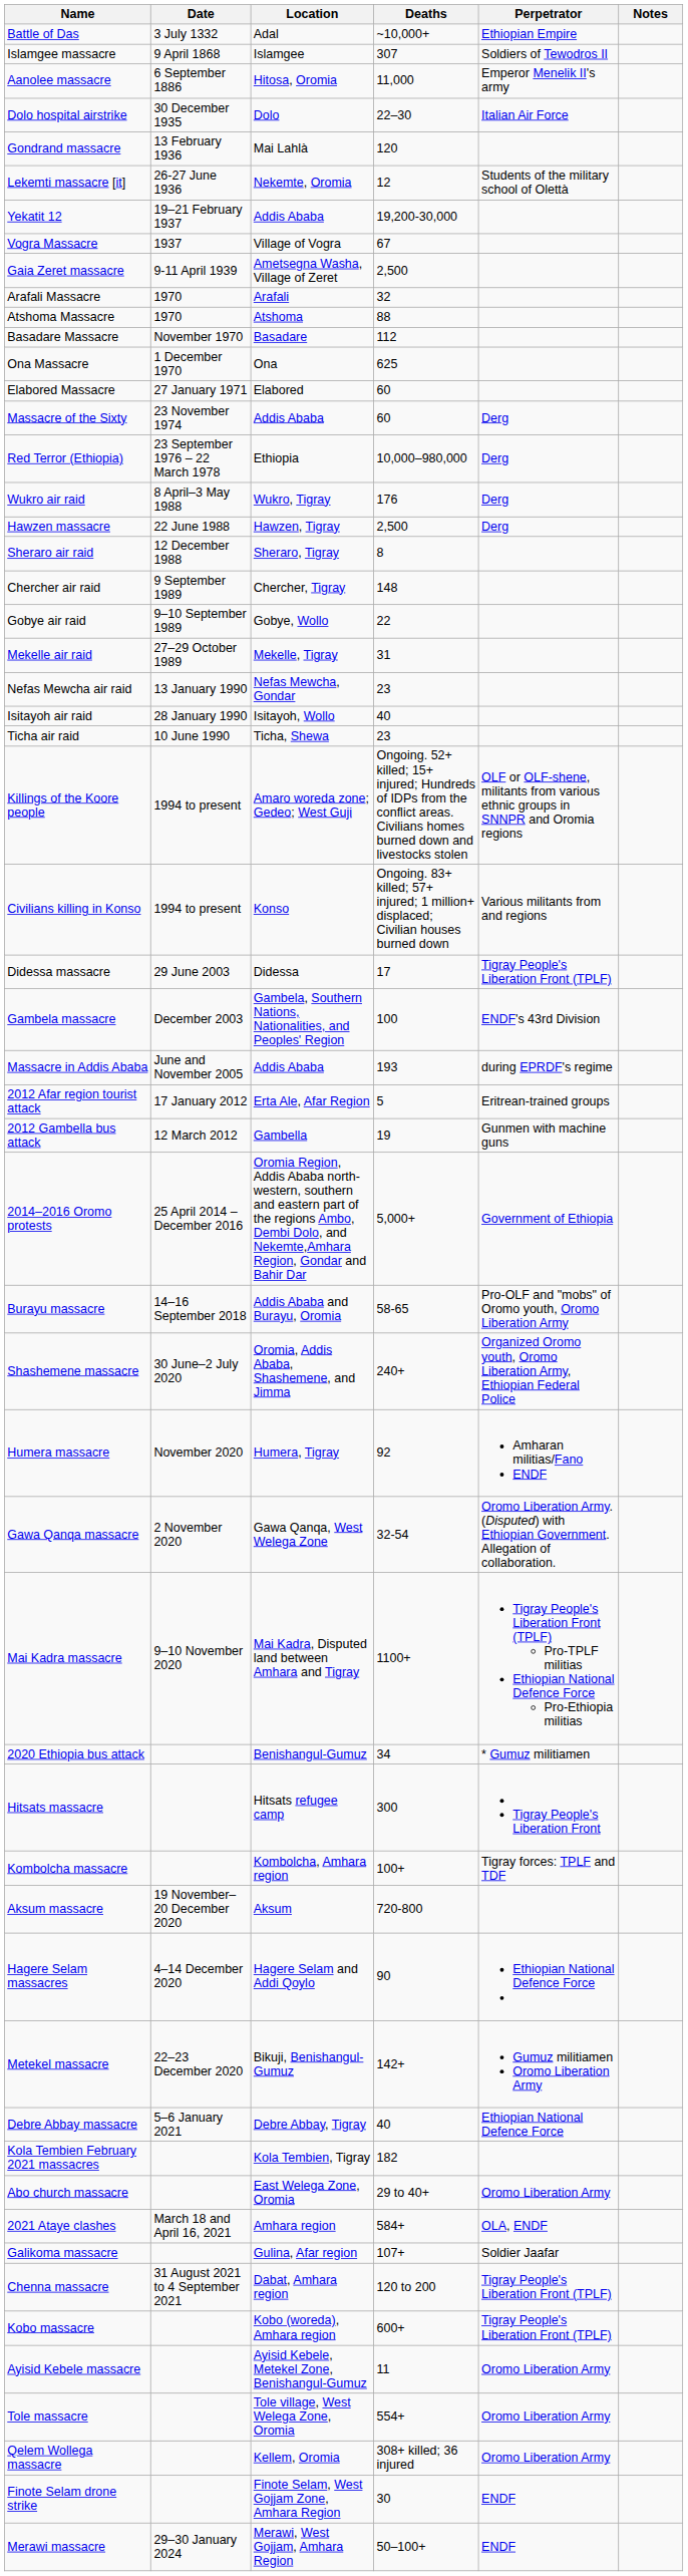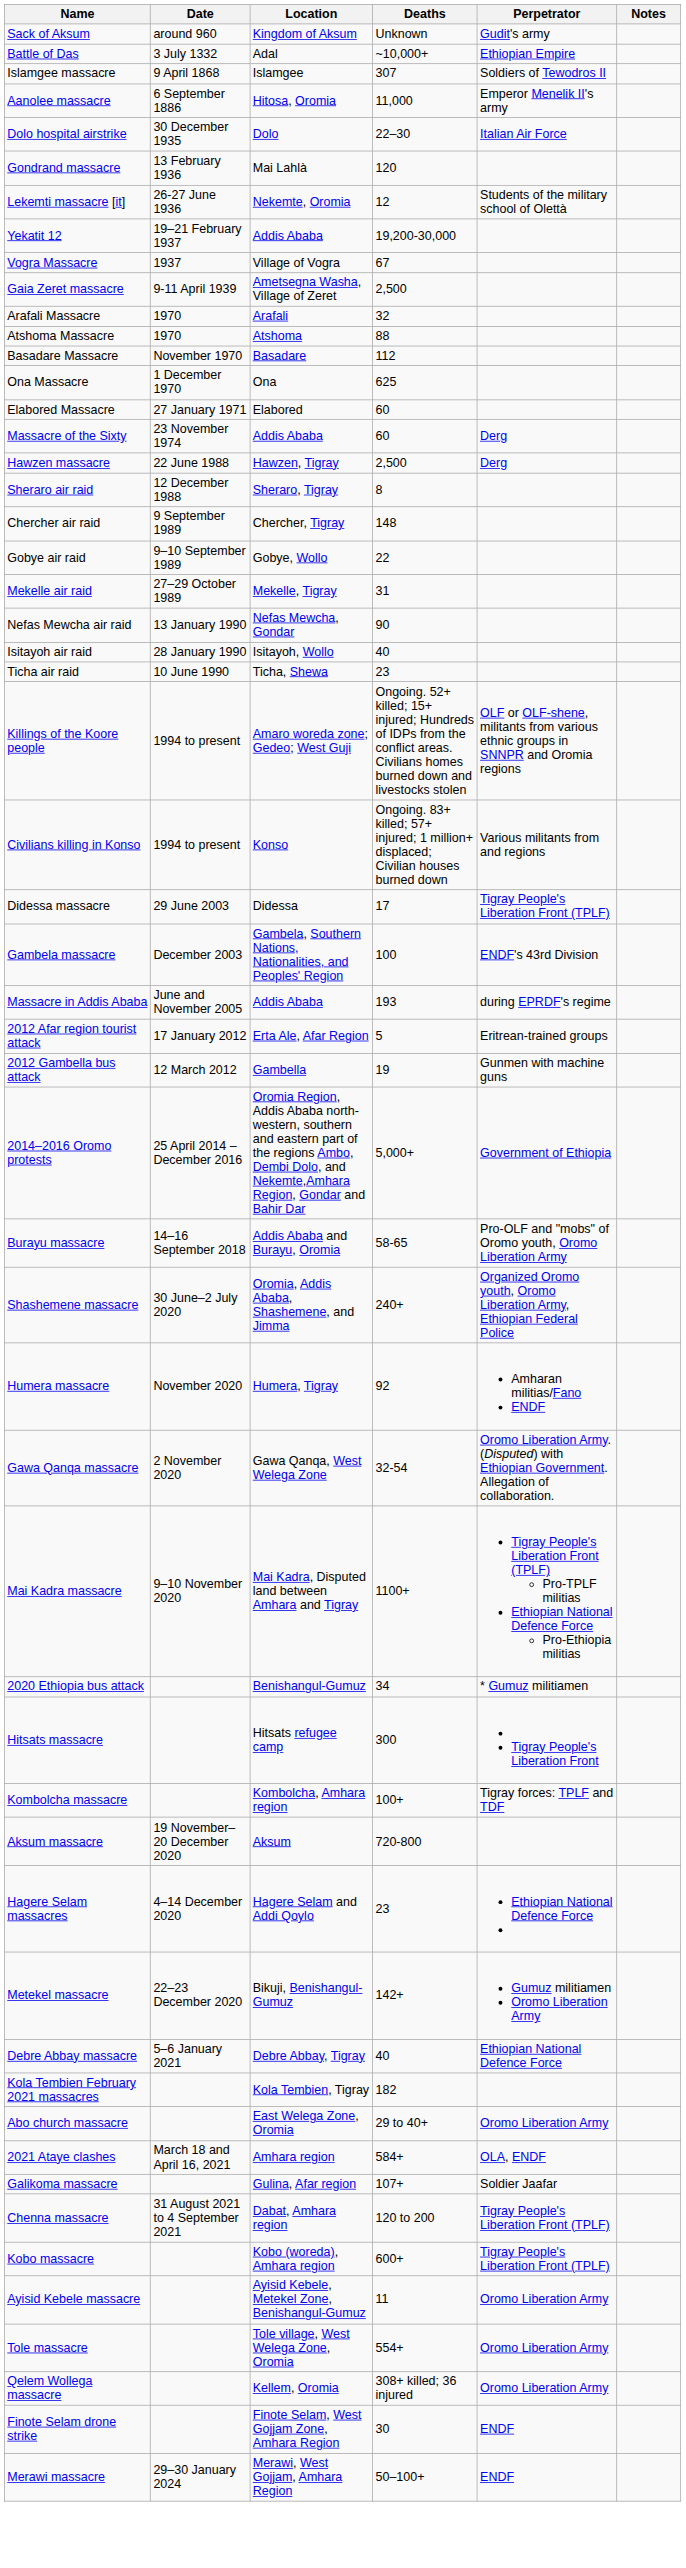+ row: Sack of Aksum | around 960 | Kingdom of Aksum | Unknown | Gudit's army
- row: Red Terror (Ethiopia) | 23 September 1976 – 22 March 1978 | Ethiopia | 10,000–980,000 | Derg
- row: Wukro air raid | 8 April–3 May 1988 | Wukro, Tigray | 176 | Derg
Nefas Mewcha air raid | Deaths: 23 -> 90
Hagere Selam massacres | Deaths: 90 -> 23
